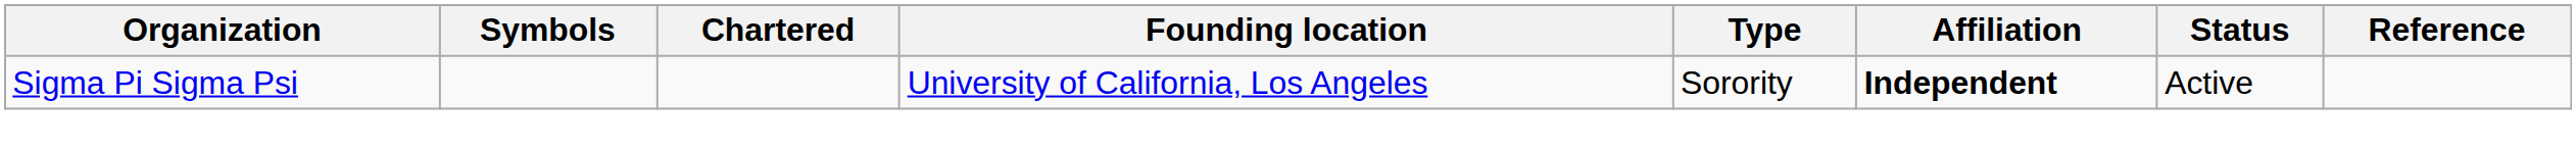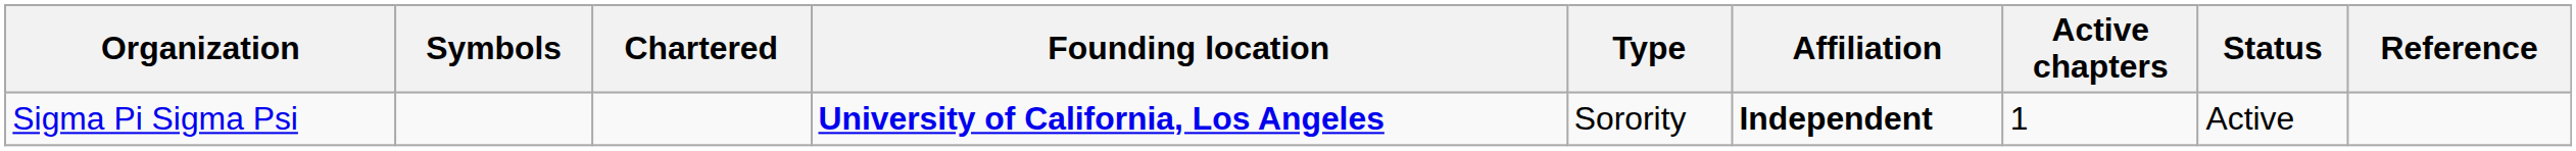+ column: Active chapters | 1
Sigma Pi Sigma Psi | Founding location: normal -> bold
